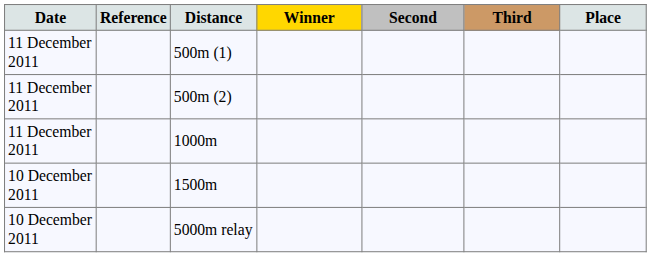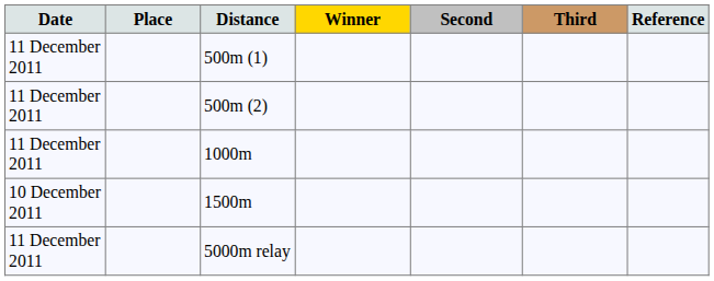columns swapped: Place <-> Reference
5000m relay | Date: 10 December 2011 -> 11 December 2011
